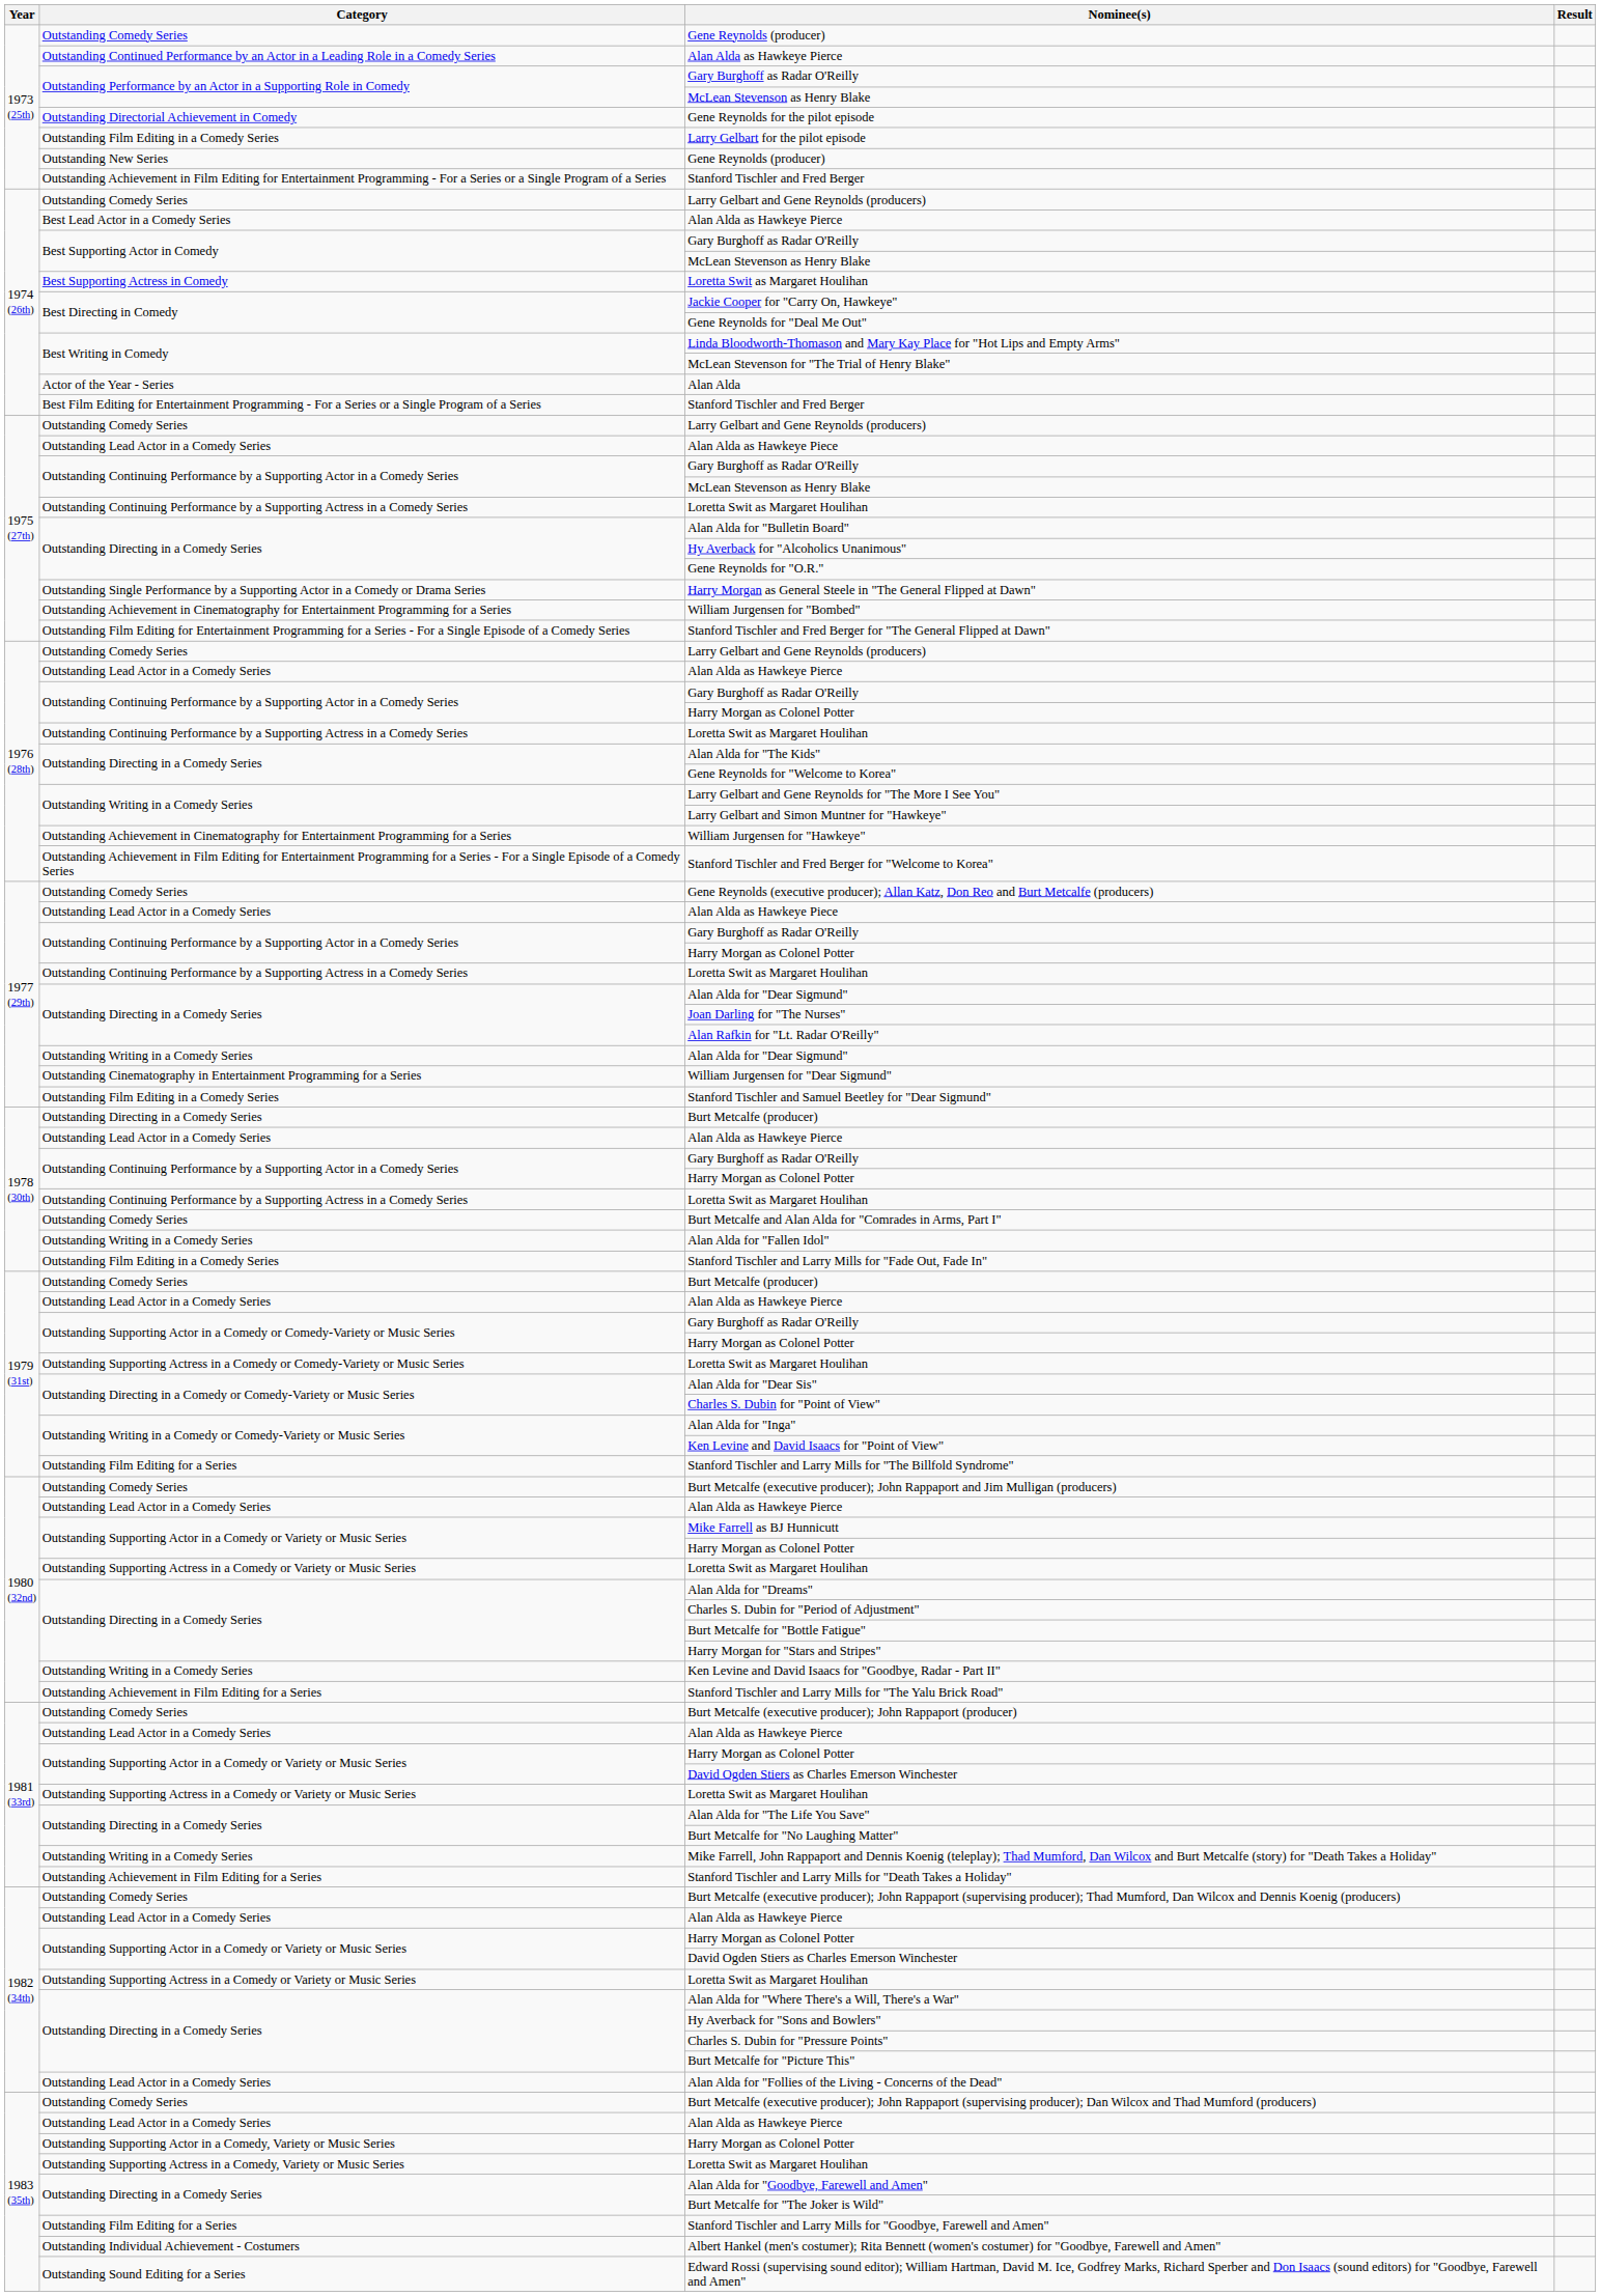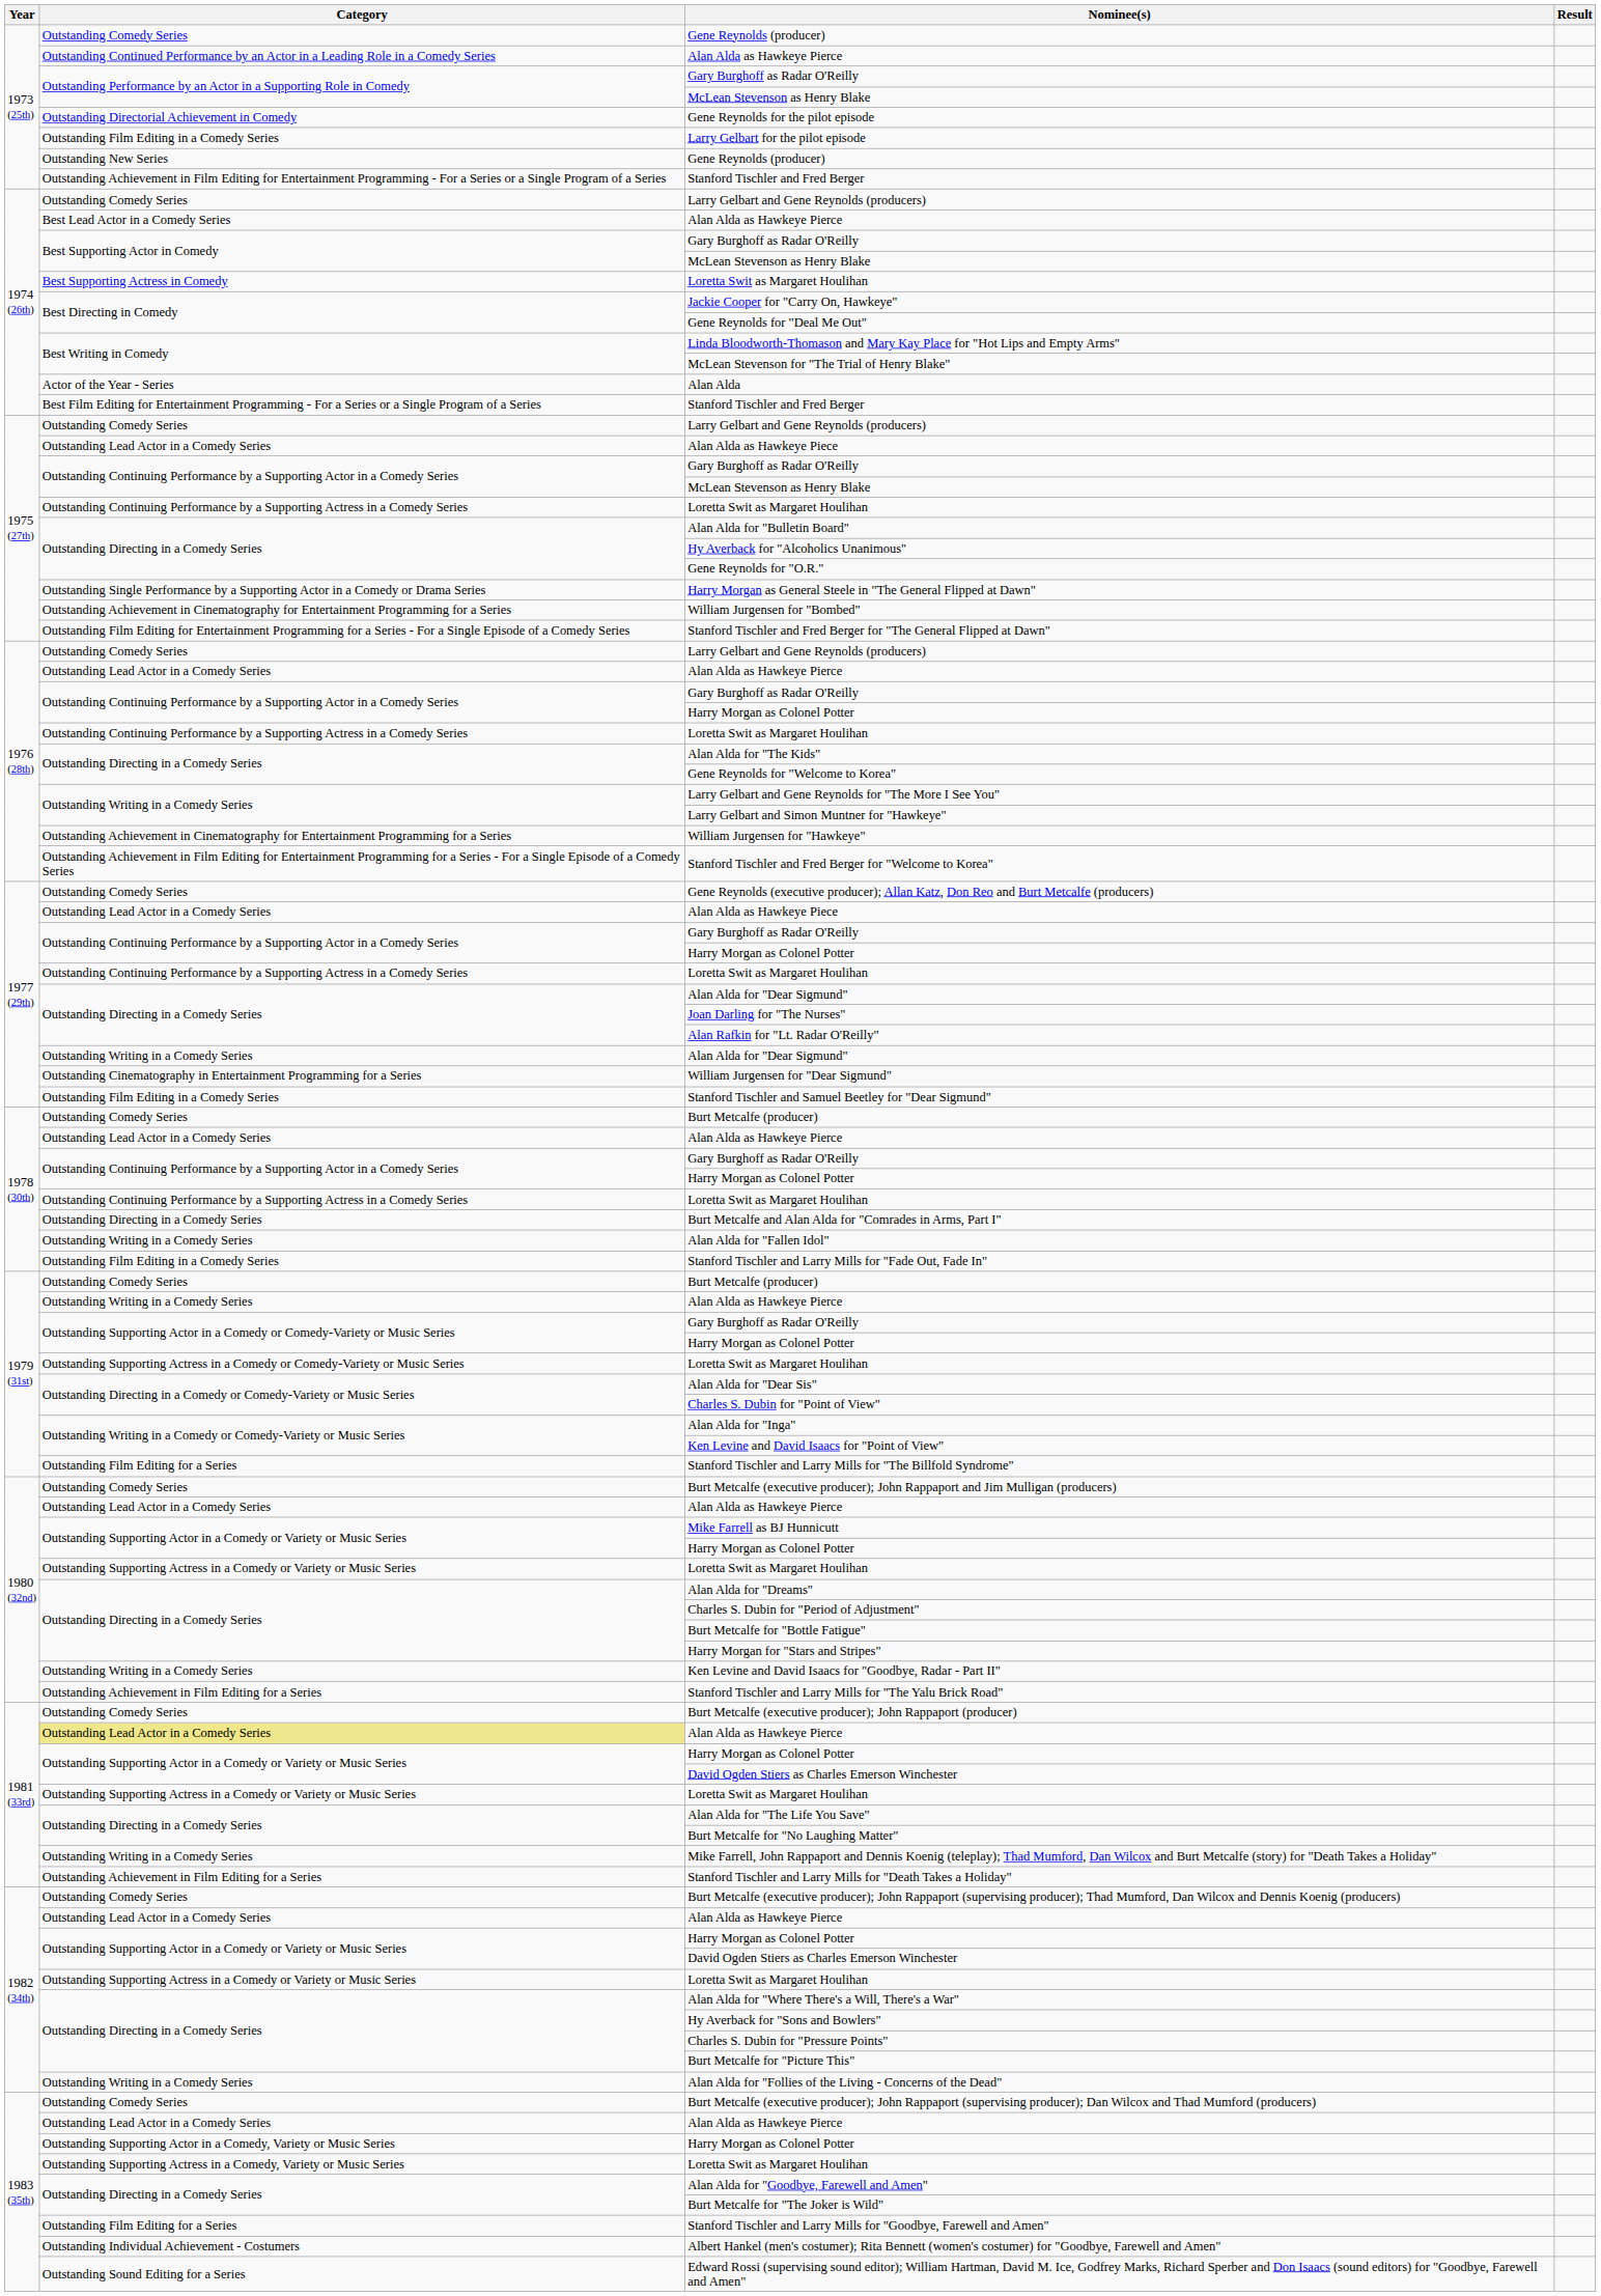1978 (30th) / Burt Metcalfe (producer) | Category: Outstanding Directing in a Comedy Series -> Outstanding Comedy Series
Burt Metcalfe and Alan Alda for "Comrades in Arms, Part I" | Category: Outstanding Comedy Series -> Outstanding Directing in a Comedy Series
1979 (31st) / Alan Alda as Hawkeye Pierce | Category: Outstanding Lead Actor in a Comedy Series -> Outstanding Writing in a Comedy Series
1981 (33rd) / Alan Alda as Hawkeye Pierce | Category: no background -> khaki background
Alan Alda for "Follies of the Living - Concerns of the Dead" | Category: Outstanding Lead Actor in a Comedy Series -> Outstanding Writing in a Comedy Series
